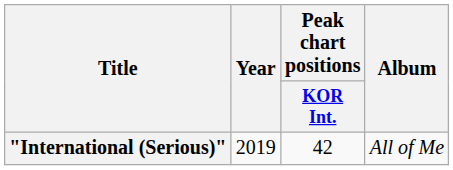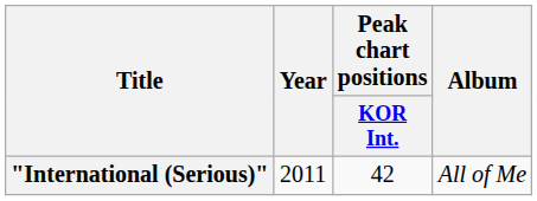"International (Serious)" | Year: 2019 -> 2011
